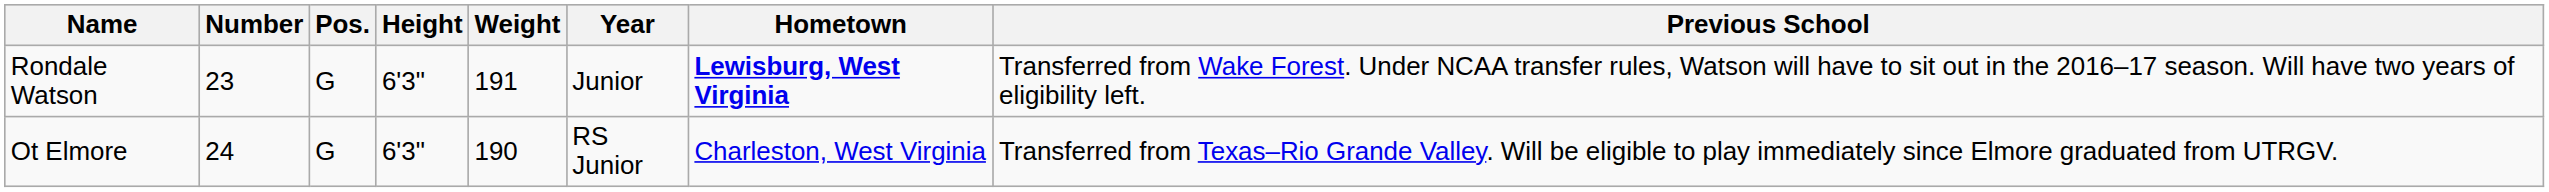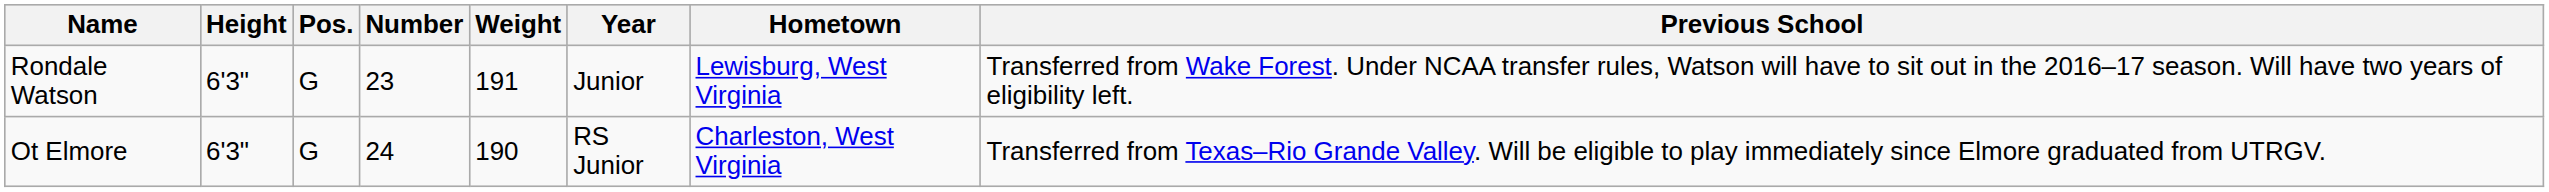columns swapped: Number <-> Height
Rondale Watson | Hometown: bold -> normal
